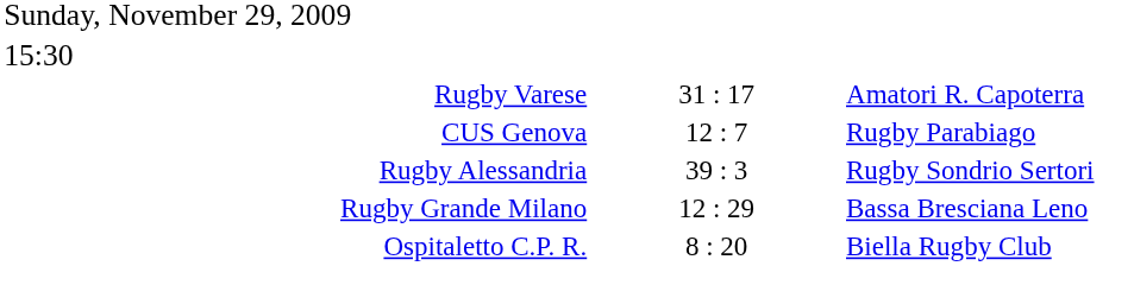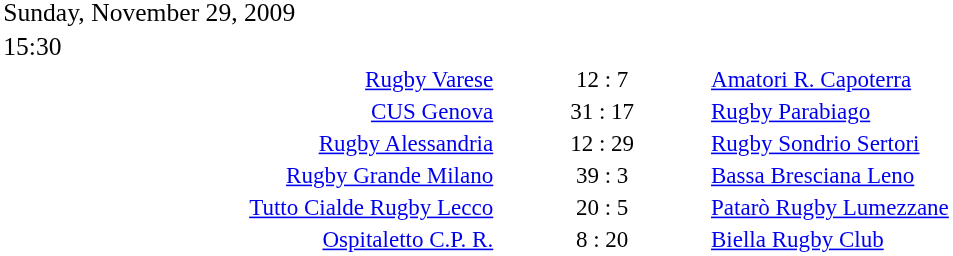Rugby Varese | column 2: 31 : 17 -> 12 : 7
CUS Genova | column 2: 12 : 7 -> 31 : 17
Rugby Alessandria | column 2: 39 : 3 -> 12 : 29
Rugby Grande Milano | column 2: 12 : 29 -> 39 : 3
+ row: Tutto Cialde Rugby Lecco | 20 : 5 | Patarò Rugby Lumezzane
